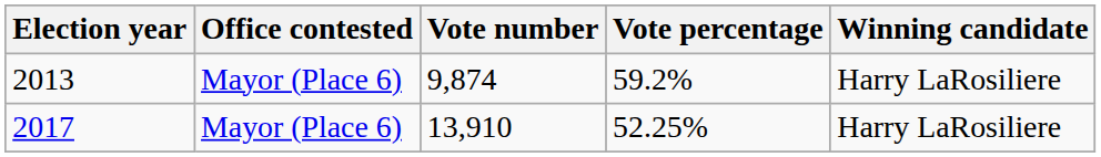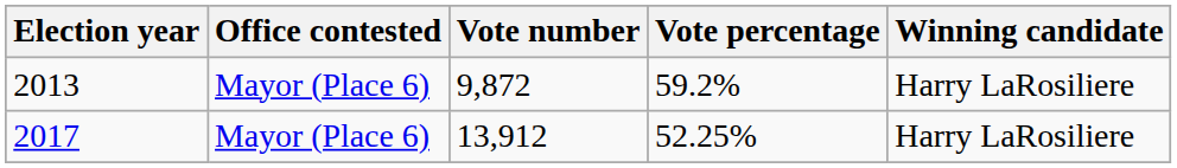2013 | Vote number: 9,874 -> 9,872
2017 | Vote number: 13,910 -> 13,912
